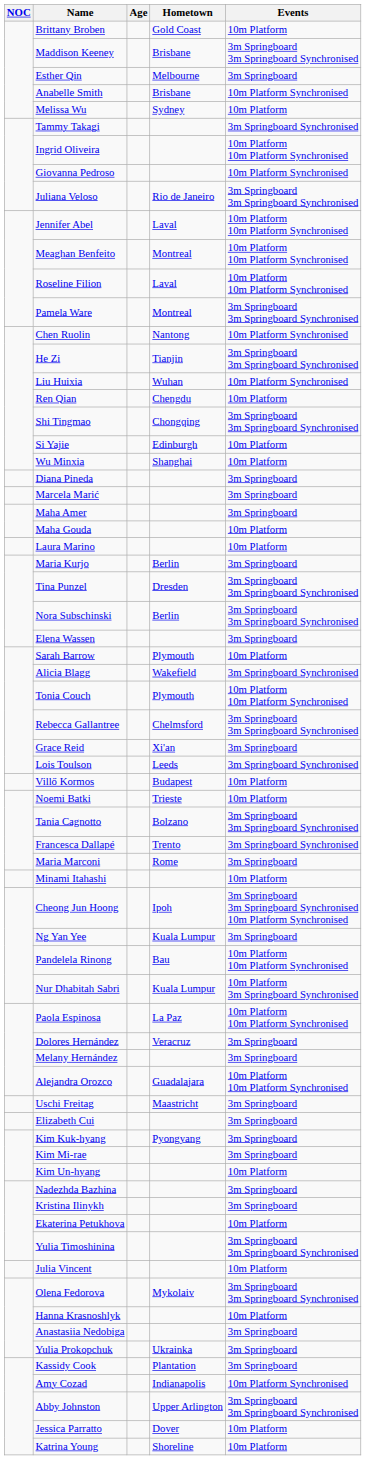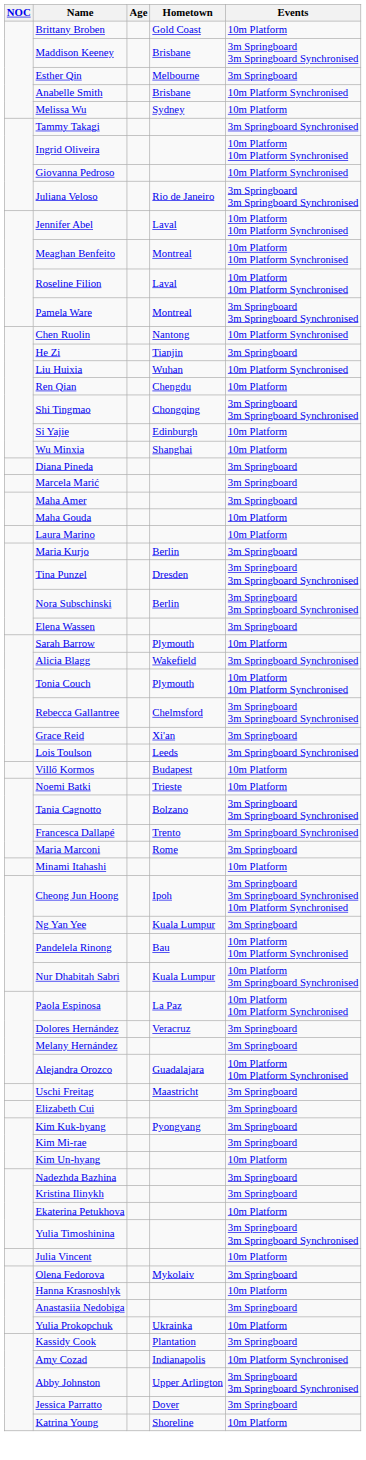He Zi | Events: 3m Springboard 3m Springboard Synchronised -> 3m Springboard
Olena Fedorova | Events: 3m Springboard 3m Springboard Synchronised -> 3m Springboard
Yulia Prokopchuk | Events: 3m Springboard -> 10m Platform
Jessica Parratto | Events: 10m Platform -> 3m Springboard
